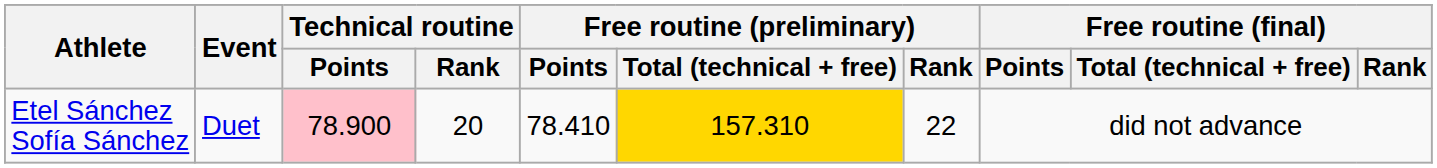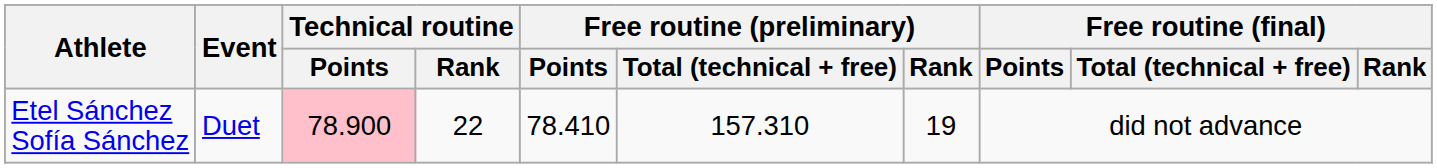Etel Sánchez Sofía Sánchez | Technical routine / Rank: 20 -> 22
Etel Sánchez Sofía Sánchez | Free routine (preliminary) / Total (technical + free): gold background -> no background
Etel Sánchez Sofía Sánchez | Free routine (preliminary) / Rank: 22 -> 19
